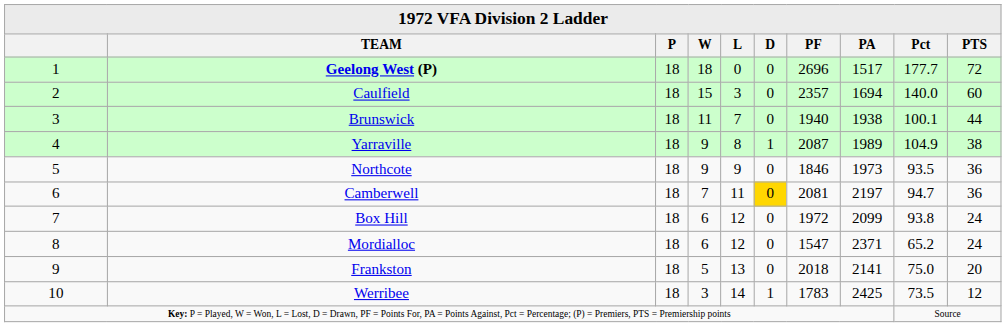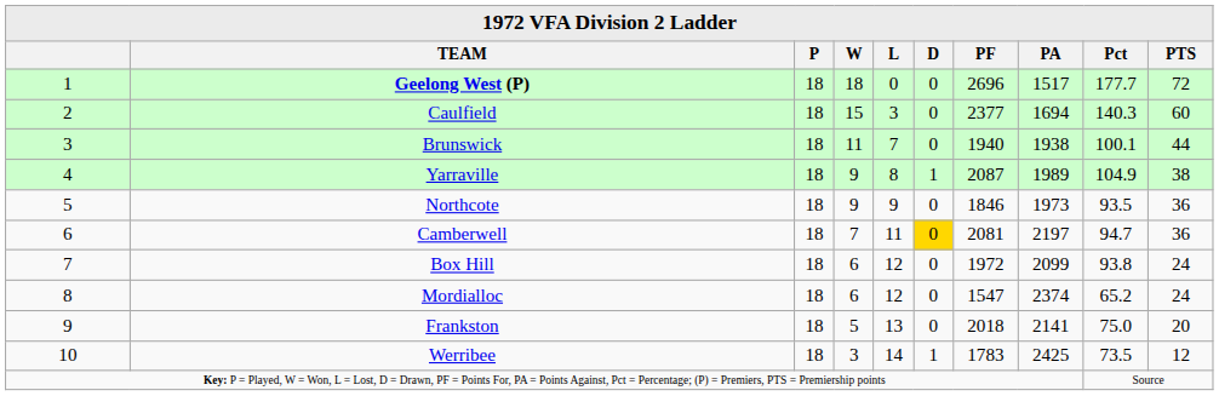Caulfield | PF: 2357 -> 2377
Caulfield | Pct: 140.0 -> 140.3
Mordialloc | PA: 2371 -> 2374
